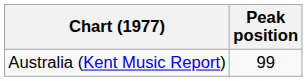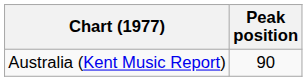Australia (Kent Music Report) | Peak position: 99 -> 90
